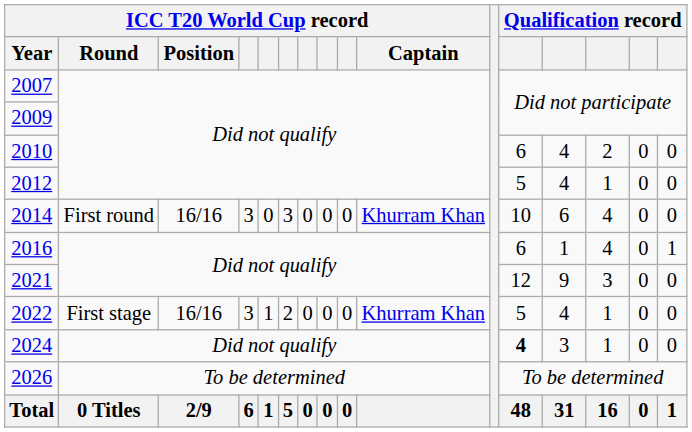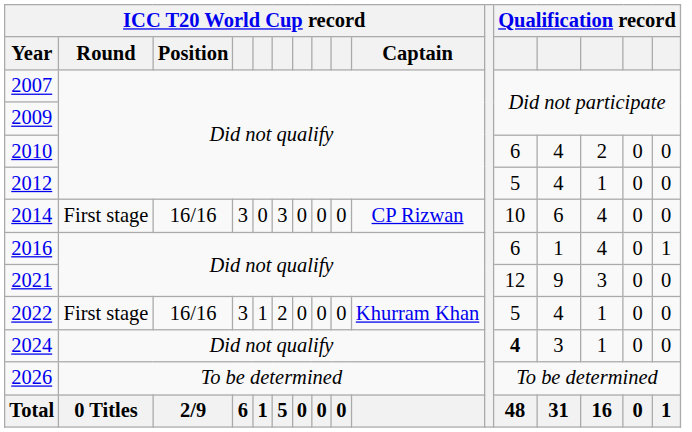2014 | ICC T20 World Cup record / Round: First round -> First stage
2014 | ICC T20 World Cup record / Captain: Khurram Khan -> CP Rizwan
